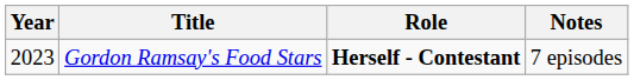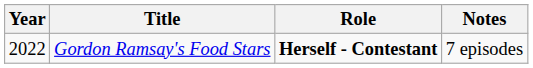Gordon Ramsay's Food Stars | Year: 2023 -> 2022
